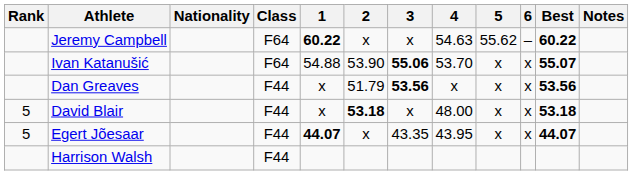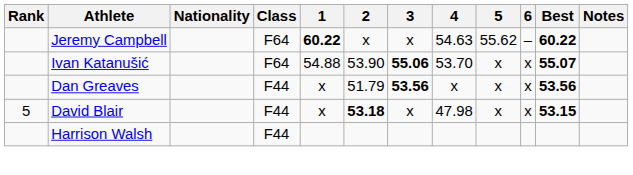David Blair | 4: 48.00 -> 47.98
David Blair | Best: 53.18 -> 53.15
- row: 5 | Egert Jõesaar | F44 | 44.07 | x | 43.35 | 43.95 | x | x | 44.07
